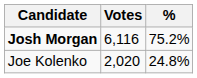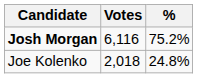Joe Kolenko | Votes: 2,020 -> 2,018
